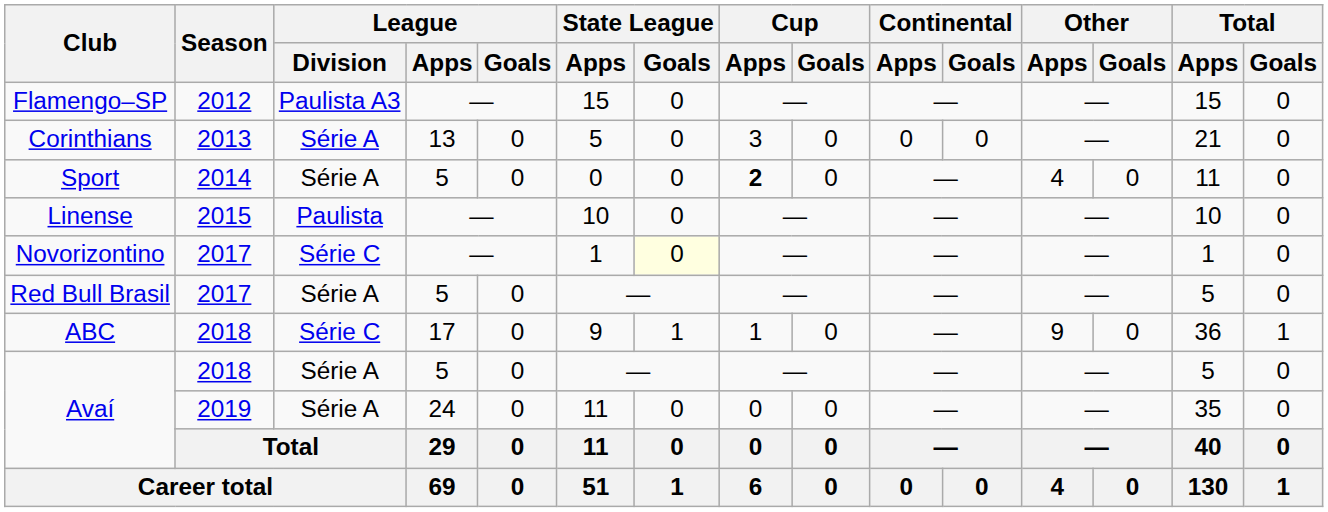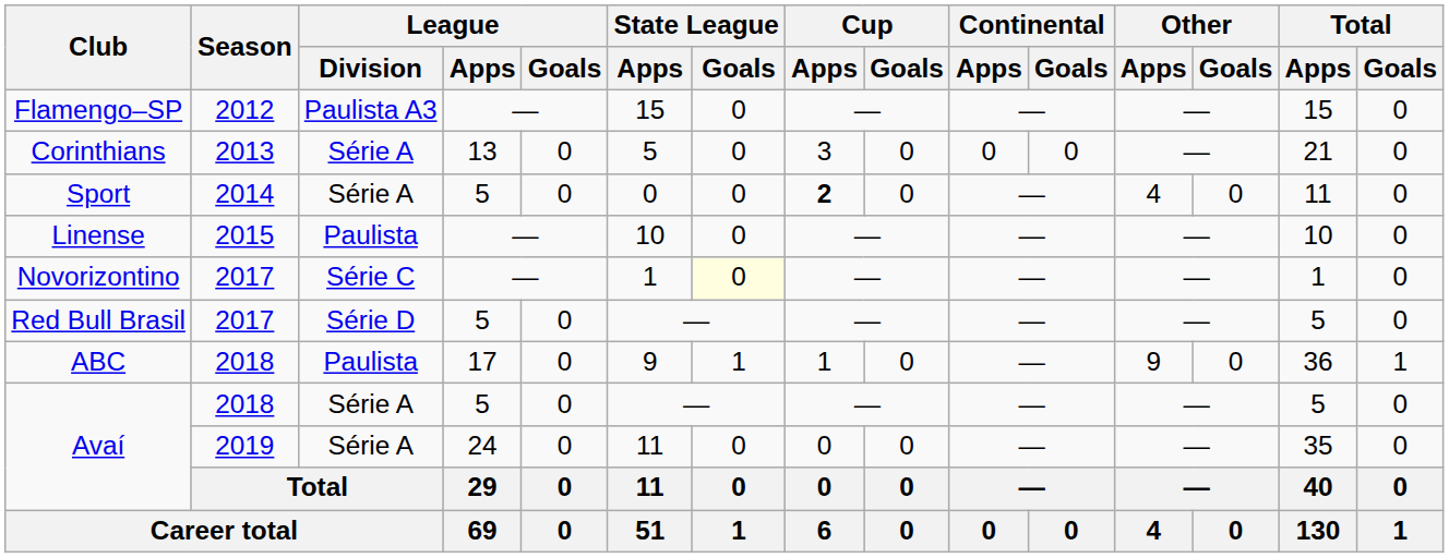Red Bull Brasil | League / Division: Série A -> Série D
ABC | League / Division: Série C -> Paulista
